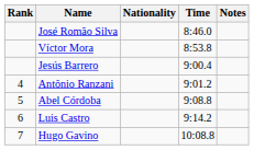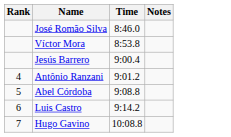- column: Nationality
